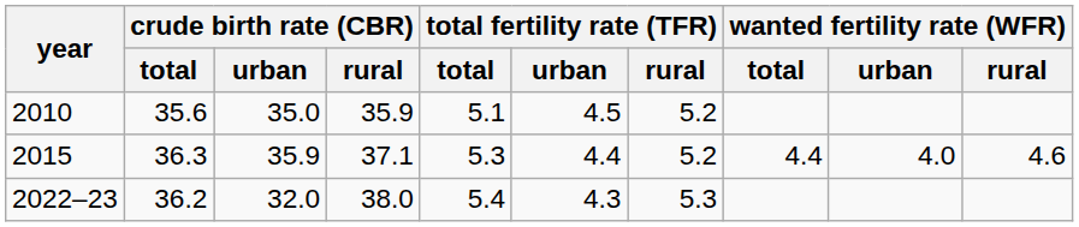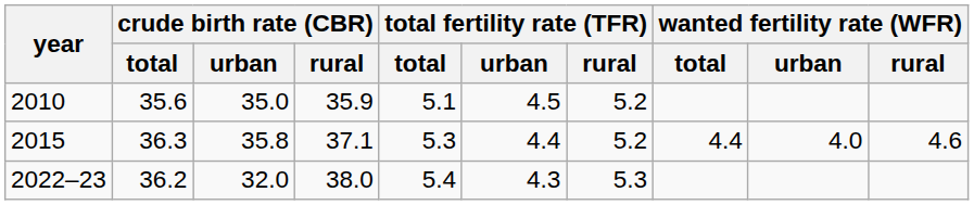2015 | crude birth rate (CBR) / urban: 35.9 -> 35.8
